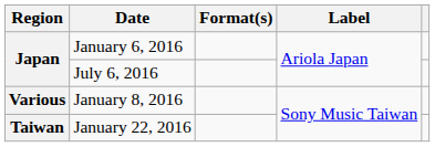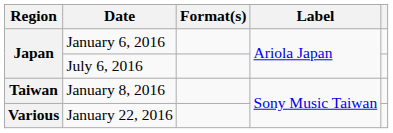January 8, 2016 | Region: Various -> Taiwan
January 22, 2016 | Region: Taiwan -> Various
